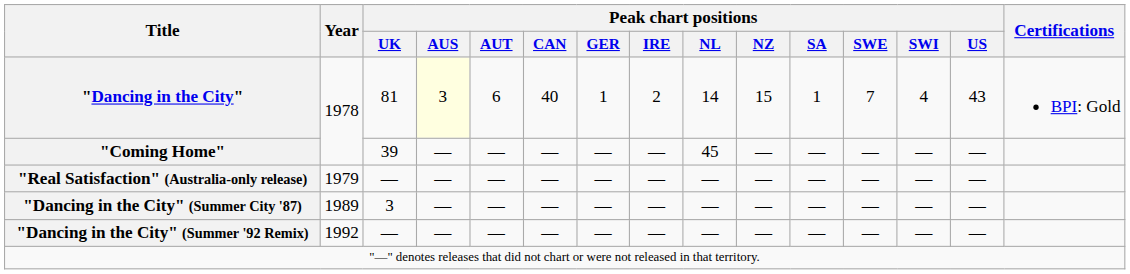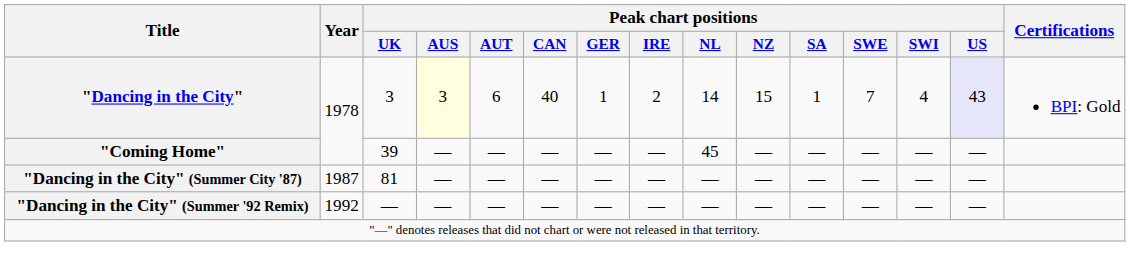"Dancing in the City" | Peak chart positions / UK: 81 -> 3
"Dancing in the City" | Peak chart positions / US: no background -> lavender background
- row: "Real Satisfaction" (Australia-only release) | 1979 | — | — | — | — | — | — | — | — | — | — | — | —
"Dancing in the City" (Summer City '87) | Year: 1989 -> 1987
"Dancing in the City" (Summer City '87) | Peak chart positions / UK: 3 -> 81
